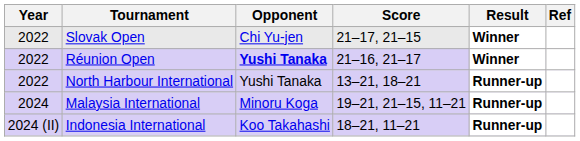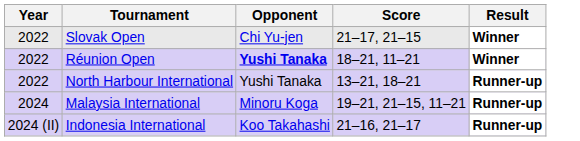- column: Ref
Réunion Open | Score: 21–16, 21–17 -> 18–21, 11–21
Indonesia International | Score: 18–21, 11–21 -> 21–16, 21–17
